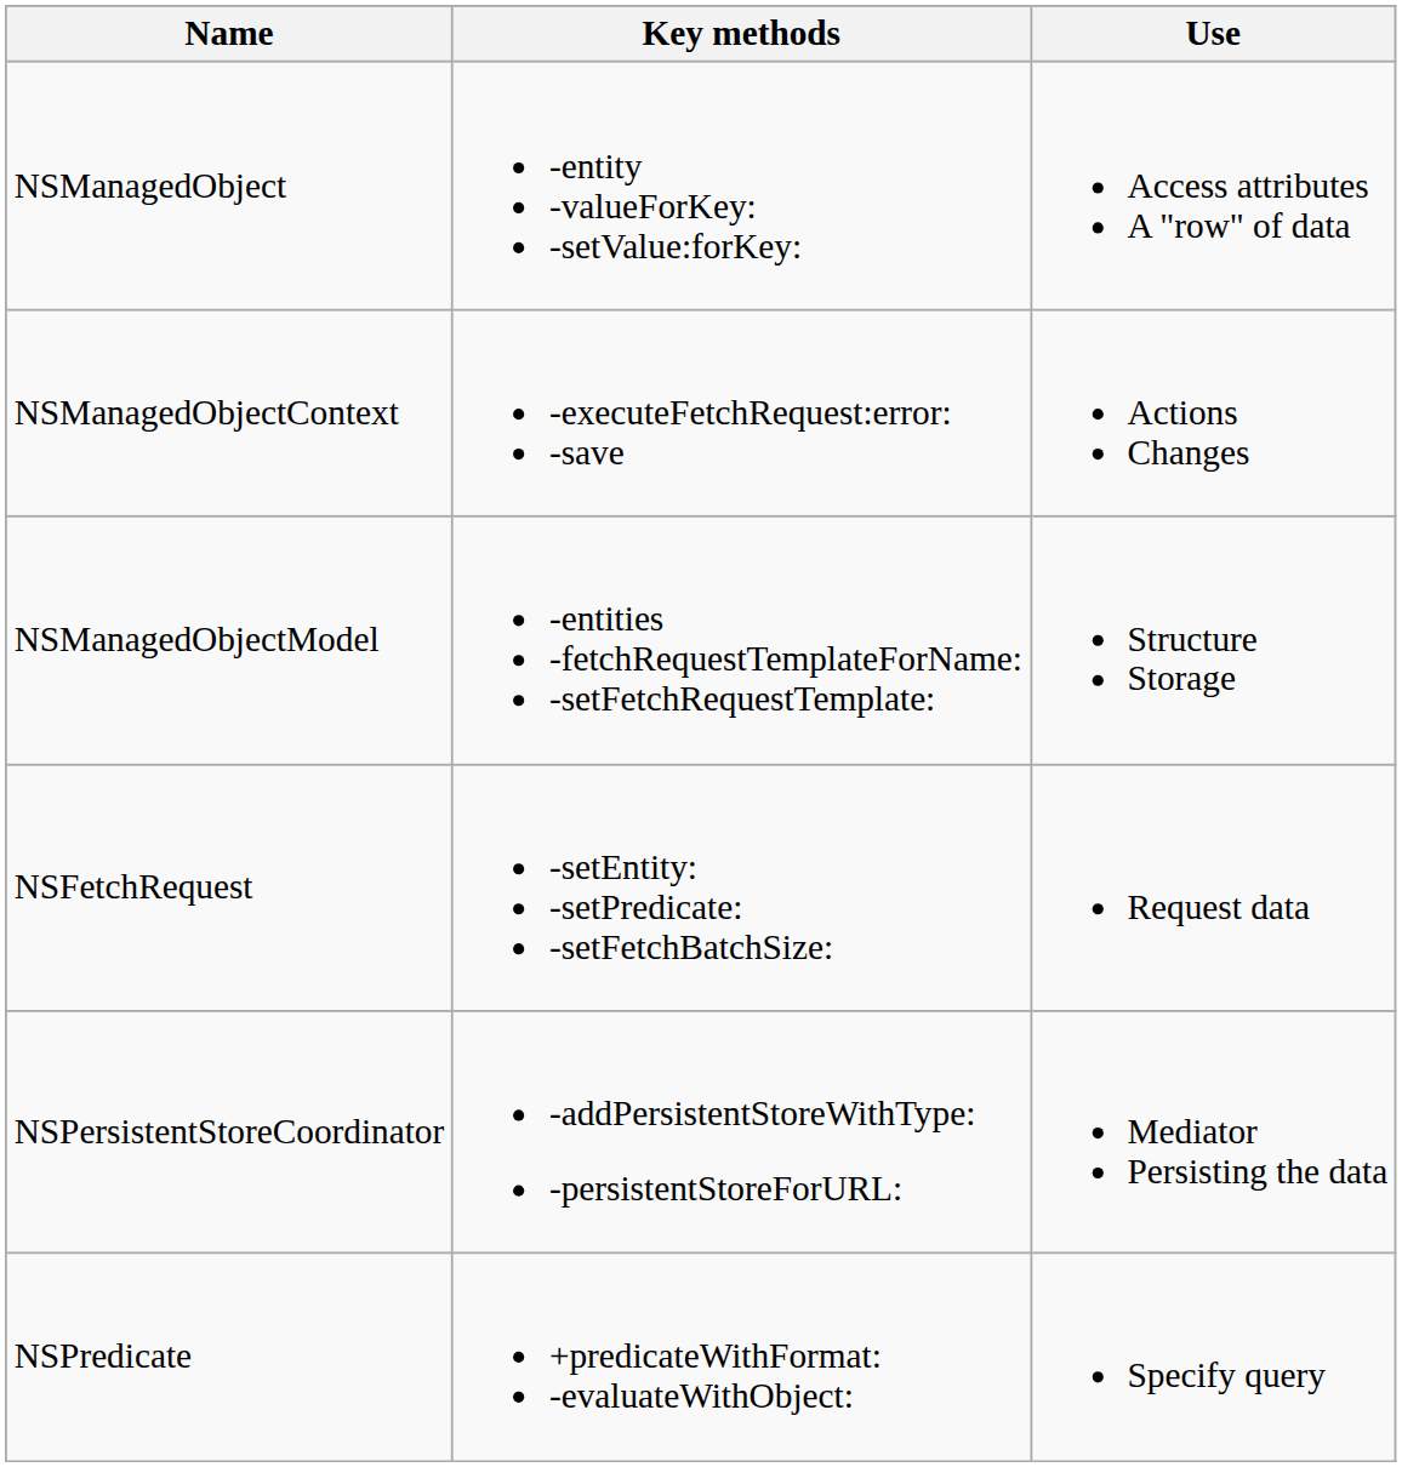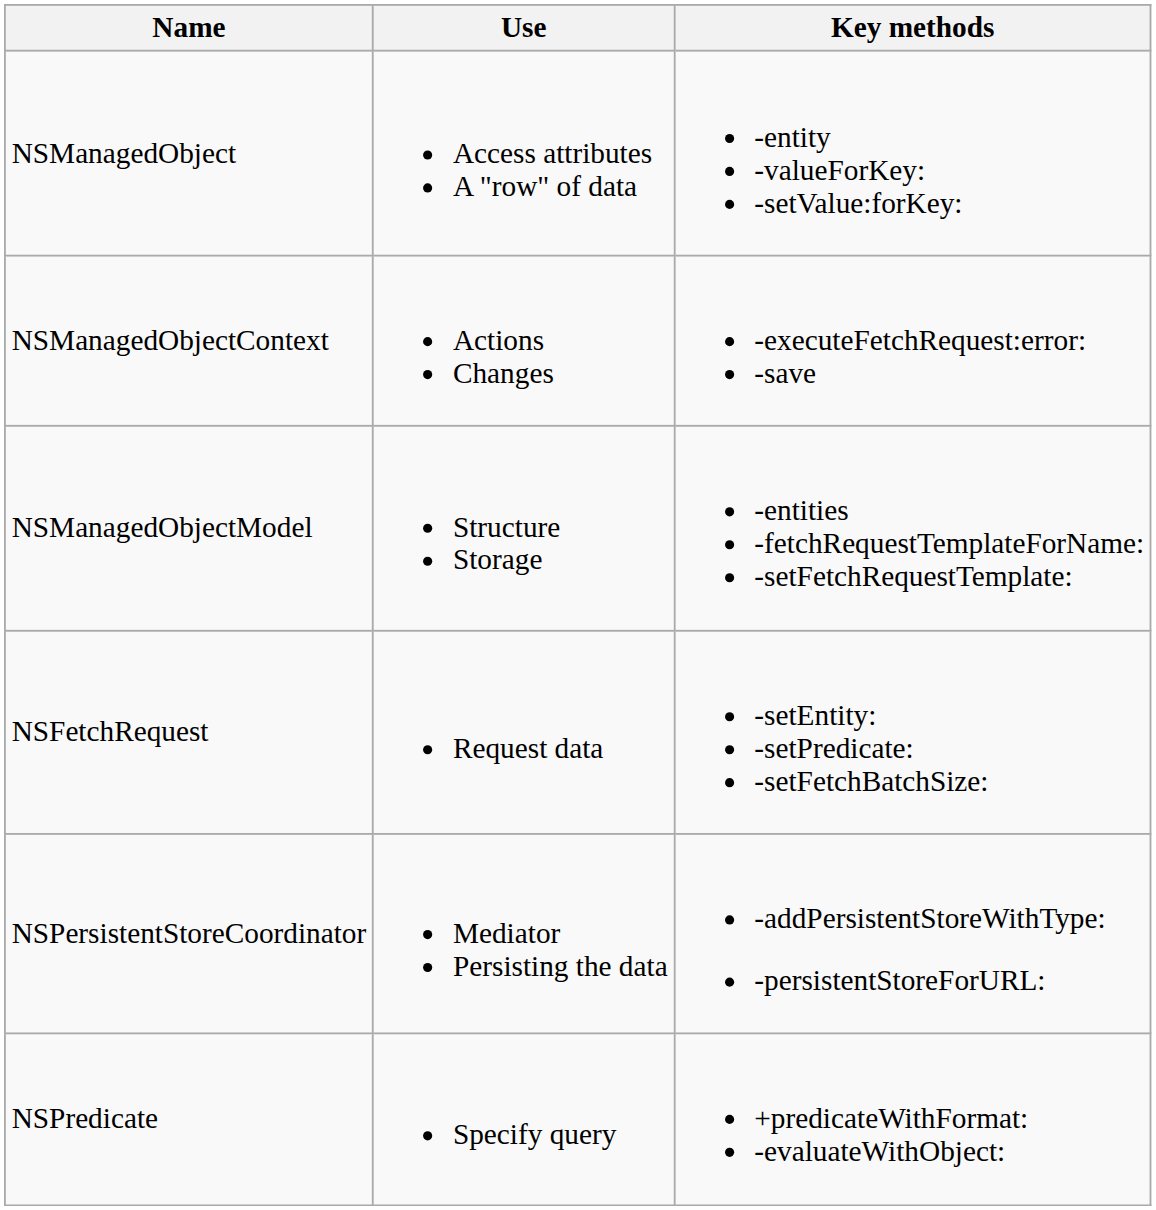columns swapped: Use <-> Key methods
